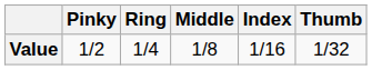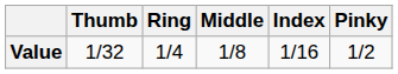columns swapped: Pinky <-> Thumb
